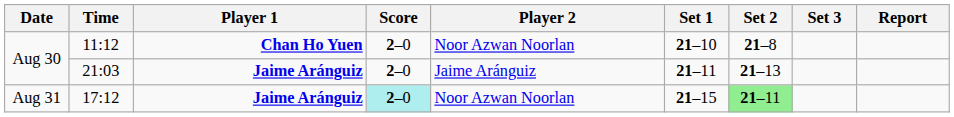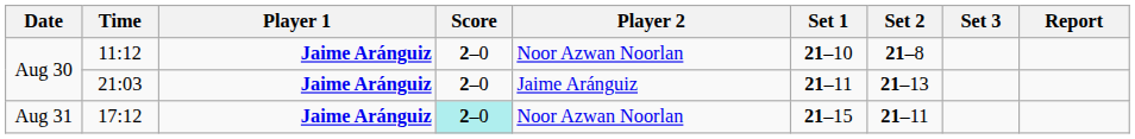11:12 | Player 1: Chan Ho Yuen -> Jaime Aránguiz
17:12 | Set 2: lightgreen background -> no background
